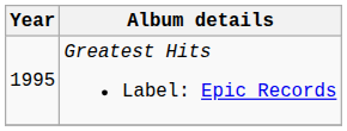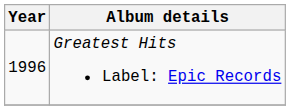Greatest Hits Label: Epic Records | Year: 1995 -> 1996
